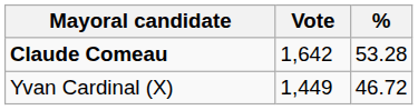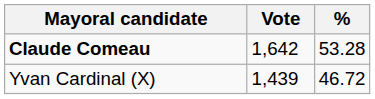Yvan Cardinal (X) | Vote: 1,449 -> 1,439
